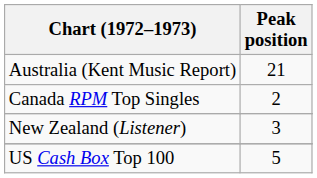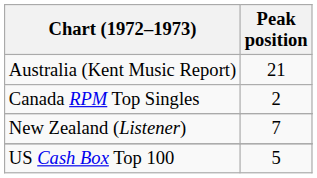New Zealand (Listener) | Peak position: 3 -> 7
